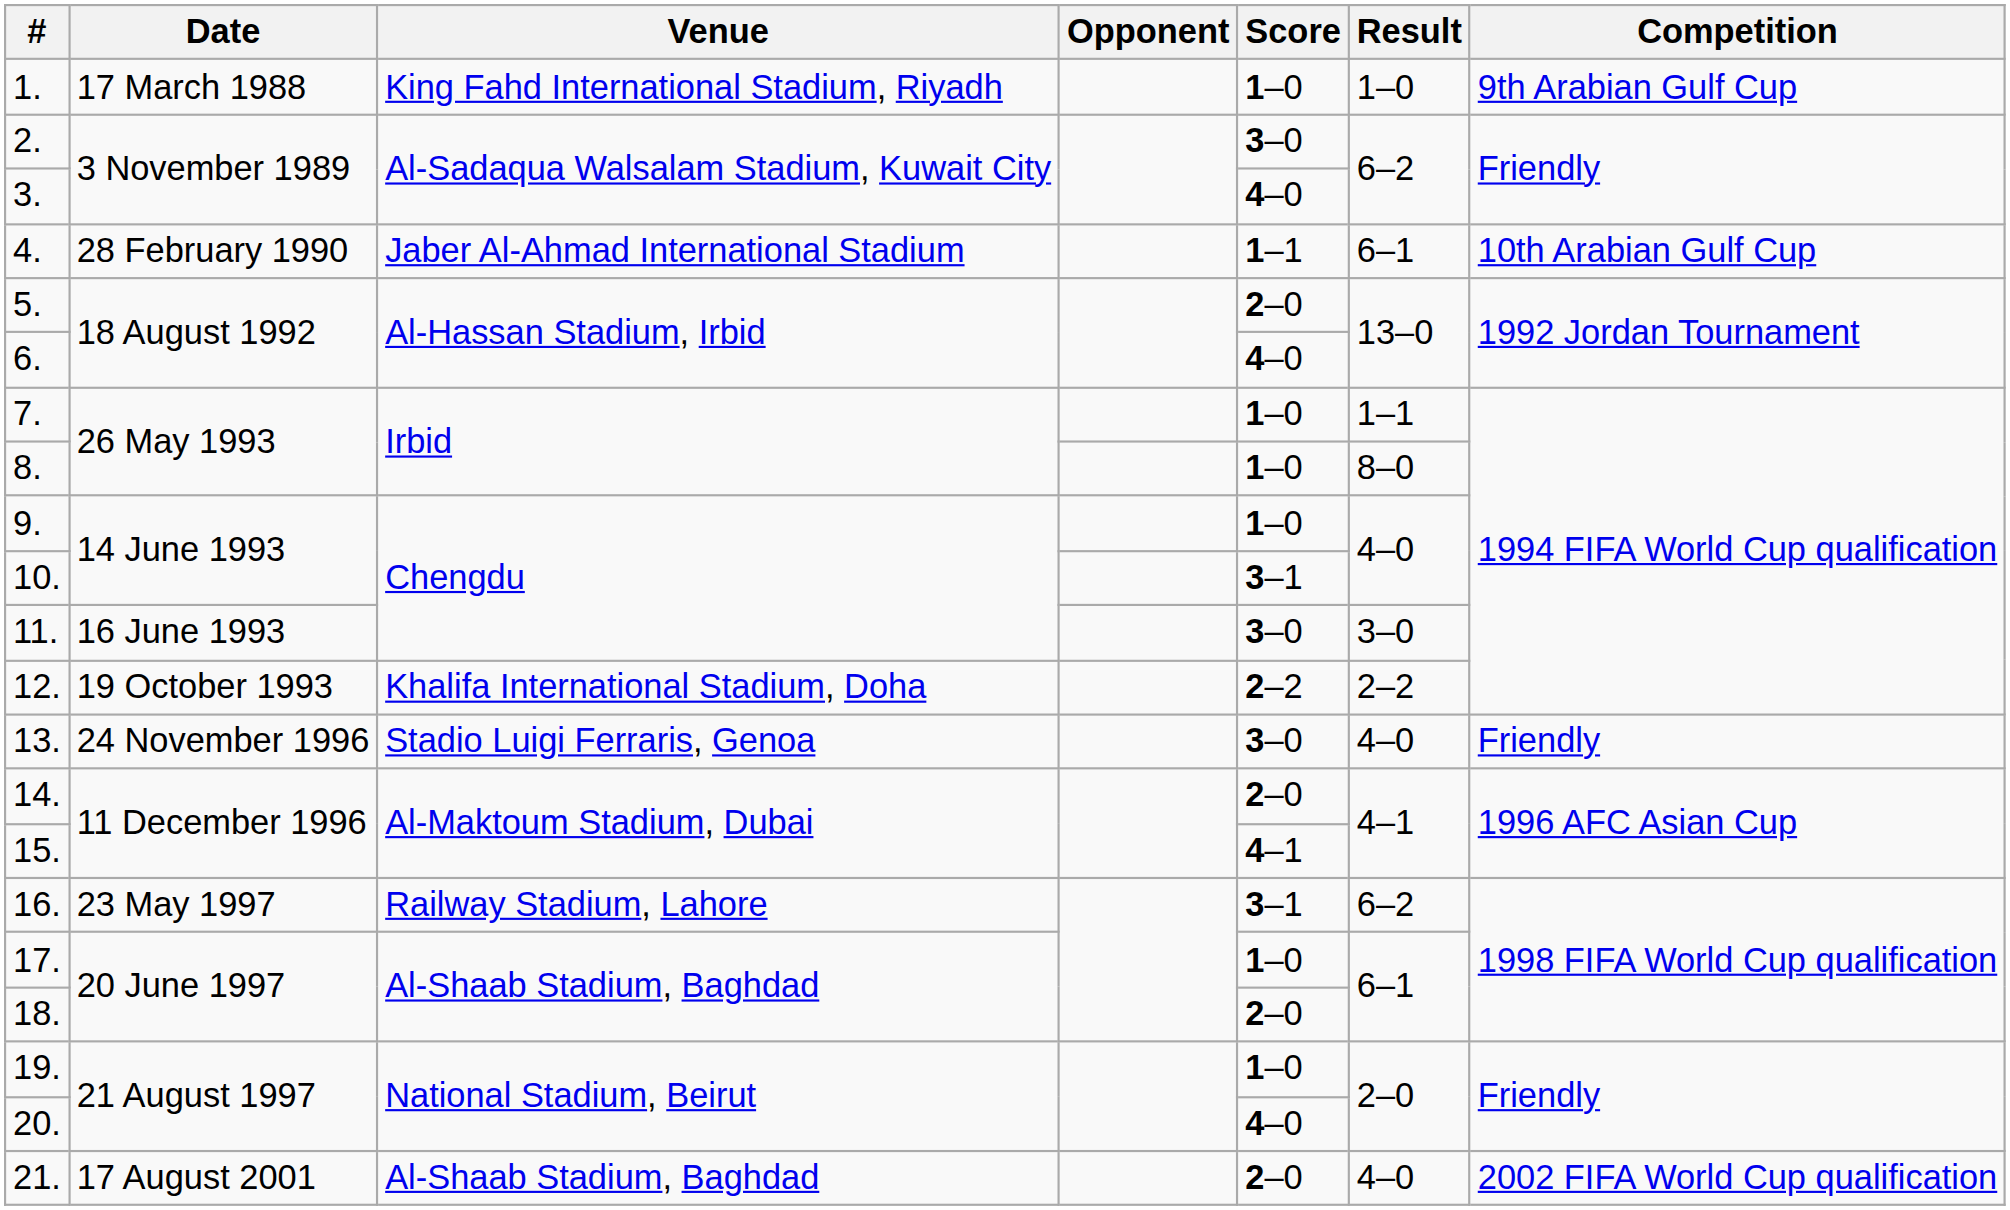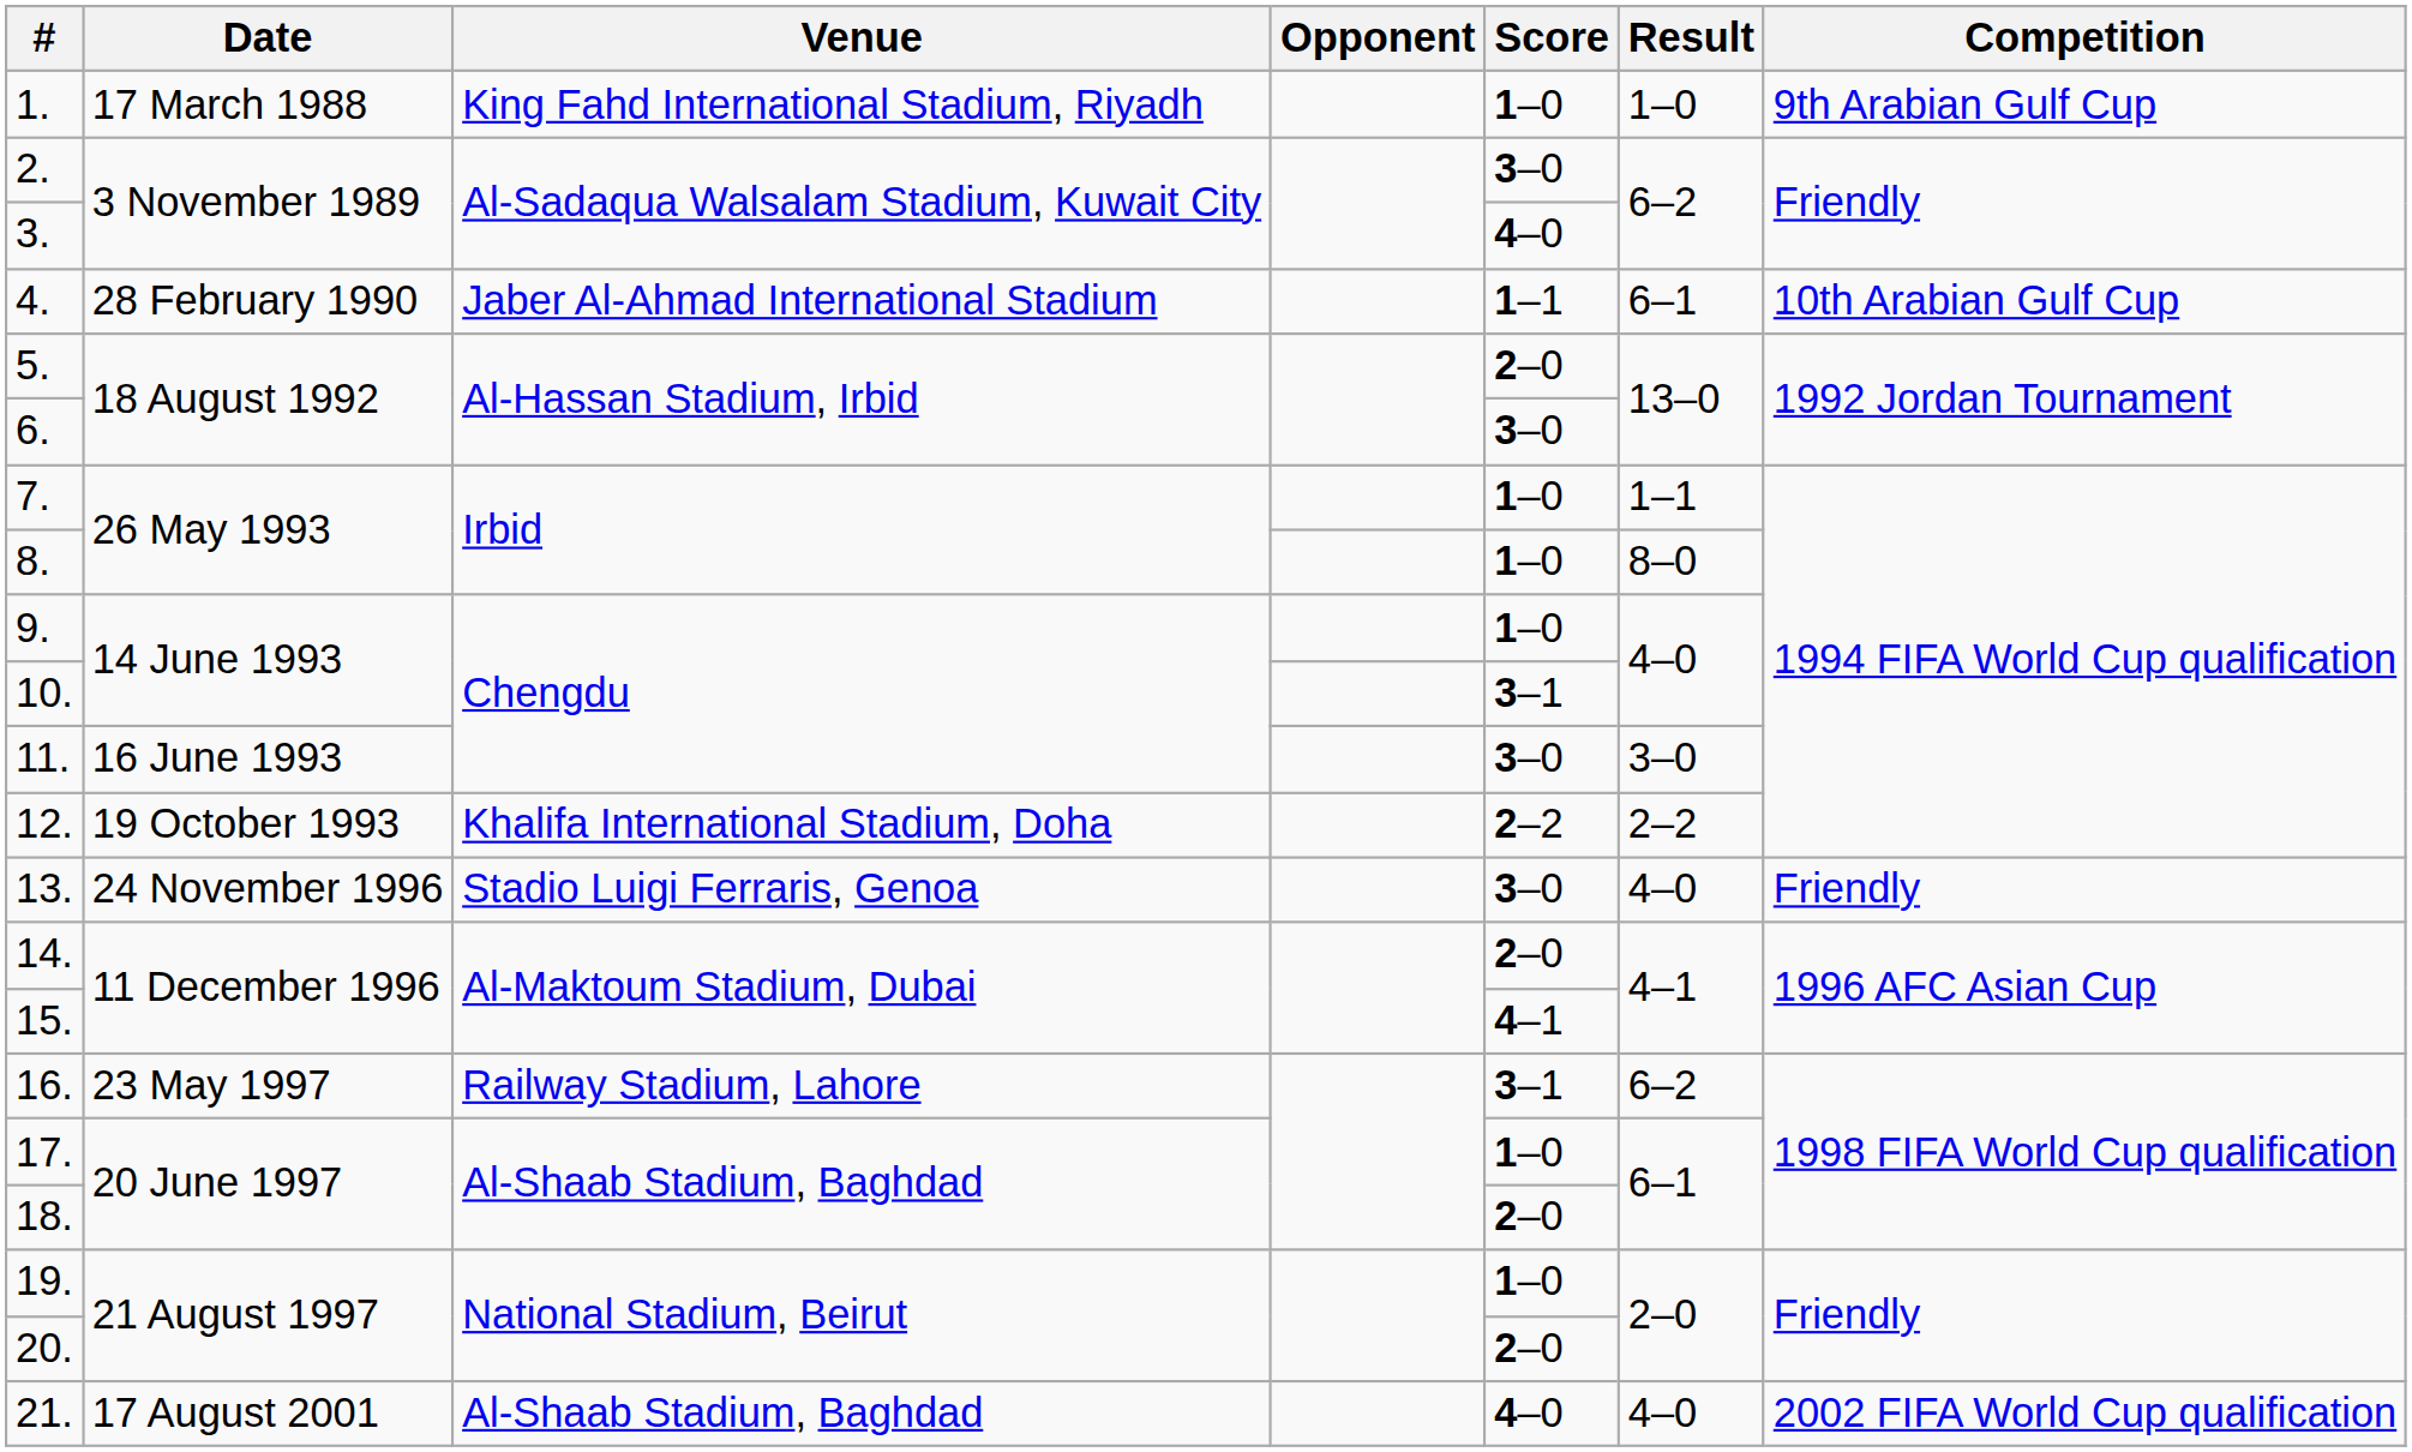6. | Score: 4–0 -> 3–0
20. | Score: 4–0 -> 2–0
21. | Score: 2–0 -> 4–0
